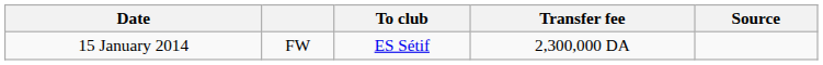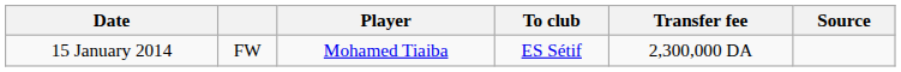+ column: Player | Mohamed Tiaiba
